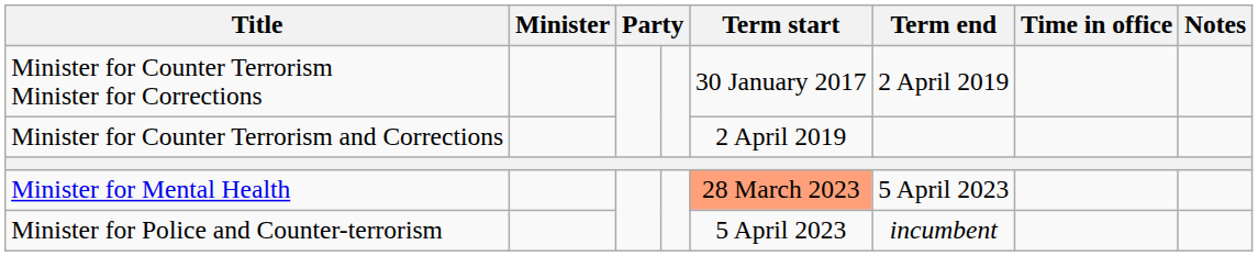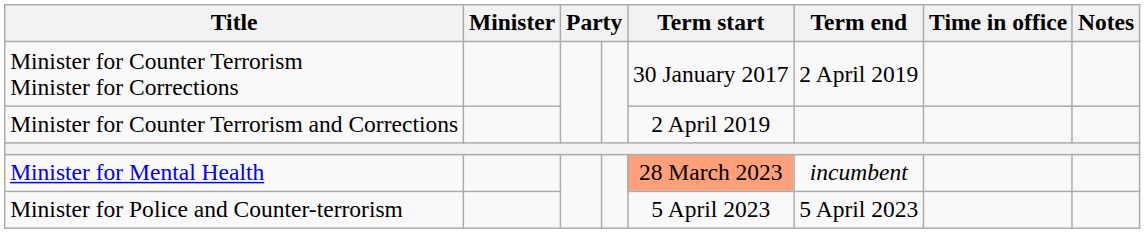Minister for Mental Health | Term end: 5 April 2023 -> incumbent
Minister for Police and Counter-terrorism | Term end: incumbent -> 5 April 2023
